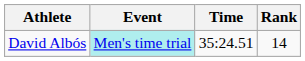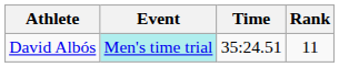David Albós | Rank: 14 -> 11
